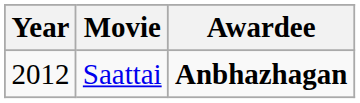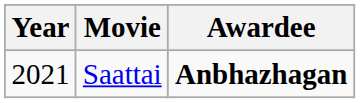Saattai | Year: 2012 -> 2021
